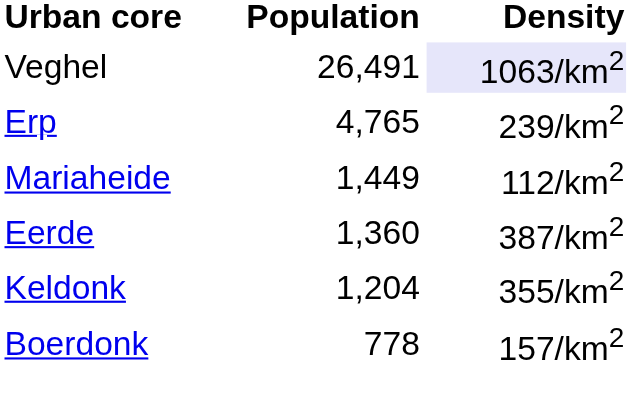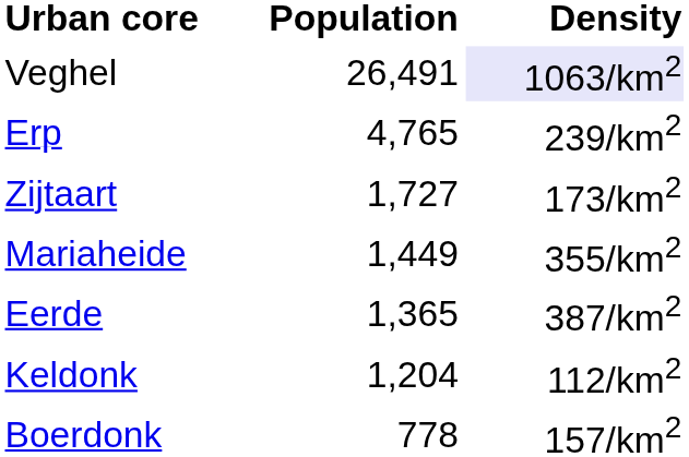+ row: Zijtaart | 1,727 | 173/km2
Mariaheide | Density: 112/km2 -> 355/km2
Eerde | Population: 1,360 -> 1,365
Keldonk | Density: 355/km2 -> 112/km2
